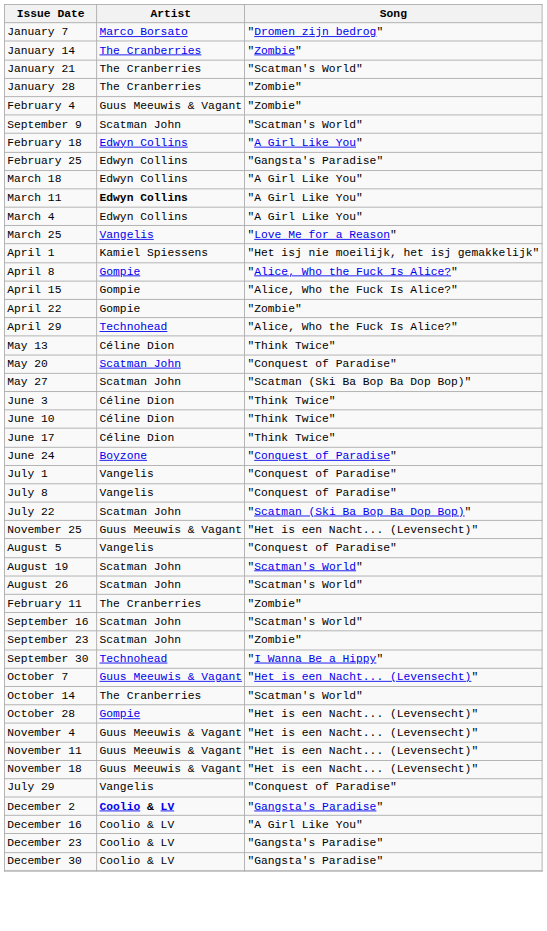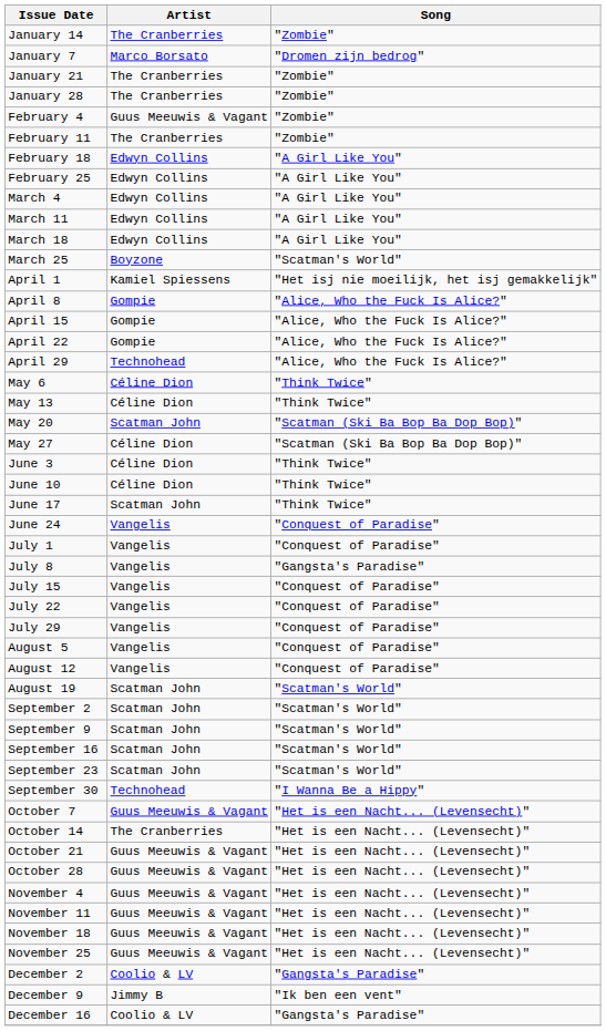rows swapped: January 7 <-> January 14
January 21 | Song: "Scatman's World" -> "Zombie"
rows swapped: February 11 <-> September 9
February 25 | Song: "Gangsta's Paradise" -> "A Girl Like You"
rows swapped: March 4 <-> March 18
March 11 | Artist: bold -> normal
March 25 | Artist: Vangelis -> Boyzone
March 25 | Song: "Love Me for a Reason" -> "Scatman's World"
April 22 | Song: "Zombie" -> "Alice, Who the Fuck Is Alice?"
+ row: May 6 | Céline Dion | "Think Twice"
May 20 | Song: "Conquest of Paradise" -> "Scatman (Ski Ba Bop Ba Dop Bop)"
May 27 | Artist: Scatman John -> Céline Dion
June 17 | Artist: Céline Dion -> Scatman John
June 24 | Artist: Boyzone -> Vangelis
July 8 | Song: "Conquest of Paradise" -> "Gangsta's Paradise"
+ row: July 15 | Vangelis | "Conquest of Paradise"
July 22 | Artist: Scatman John -> Vangelis
July 22 | Song: "Scatman (Ski Ba Bop Ba Dop Bop)" -> "Conquest of Paradise"
rows swapped: July 29 <-> November 25
+ row: August 12 | Vangelis | "Conquest of Paradise"
- row: August 26 | Scatman John | "Scatman's World"
+ row: September 2 | Scatman John | "Scatman's World"
September 23 | Song: "Zombie" -> "Scatman's World"
October 14 | Song: "Scatman's World" -> "Het is een Nacht... (Levensecht)"
+ row: October 21 | Guus Meeuwis & Vagant | "Het is een Nacht... (Levensecht)"
October 28 | Artist: Gompie -> Guus Meeuwis & Vagant
December 2 | Artist: bold -> normal
+ row: December 9 | Jimmy B | "Ik ben een vent"
December 16 | Song: "A Girl Like You" -> "Gangsta's Paradise"
- row: December 23 | Coolio & LV | "Gangsta's Paradise"
- row: December 30 | Coolio & LV | "Gangsta's Paradise"
